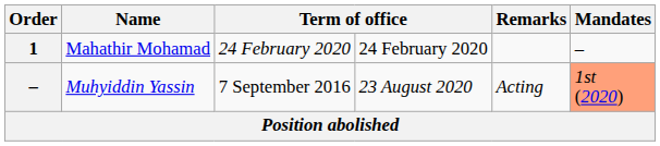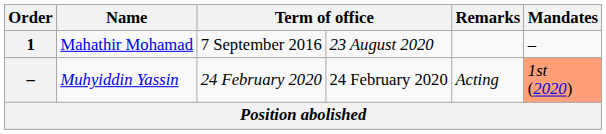Mahathir Mohamad | column 3: 24 February 2020 -> 7 September 2016
Mahathir Mohamad | column 4: 24 February 2020 -> 23 August 2020
Muhyiddin Yassin | column 3: 7 September 2016 -> 24 February 2020
Muhyiddin Yassin | column 4: 23 August 2020 -> 24 February 2020
